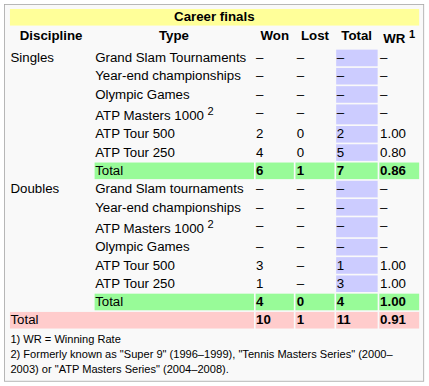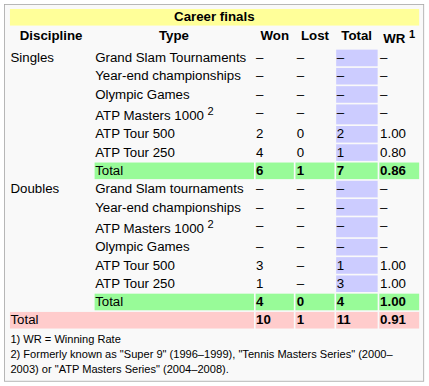Singles / ATP Tour 250 | Total: 5 -> 1
